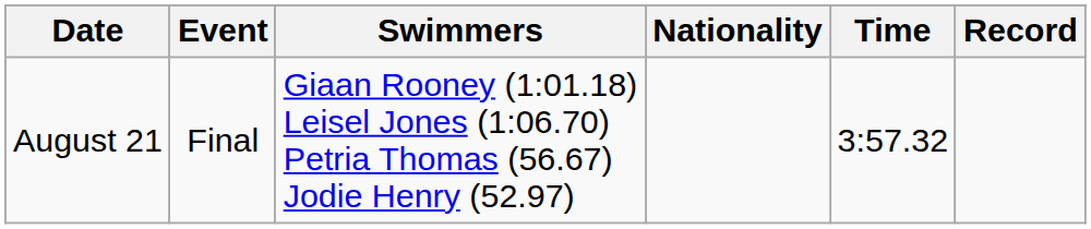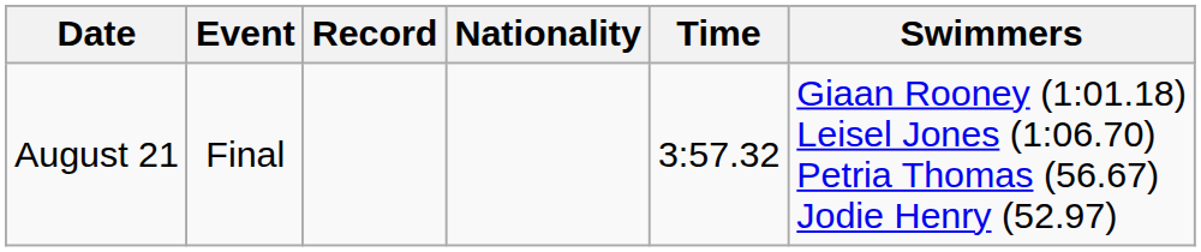columns swapped: Swimmers <-> Record
